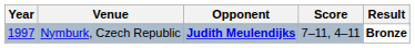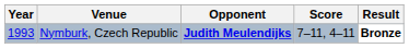Nymburk, Czech Republic | Year: 1997 -> 1993
